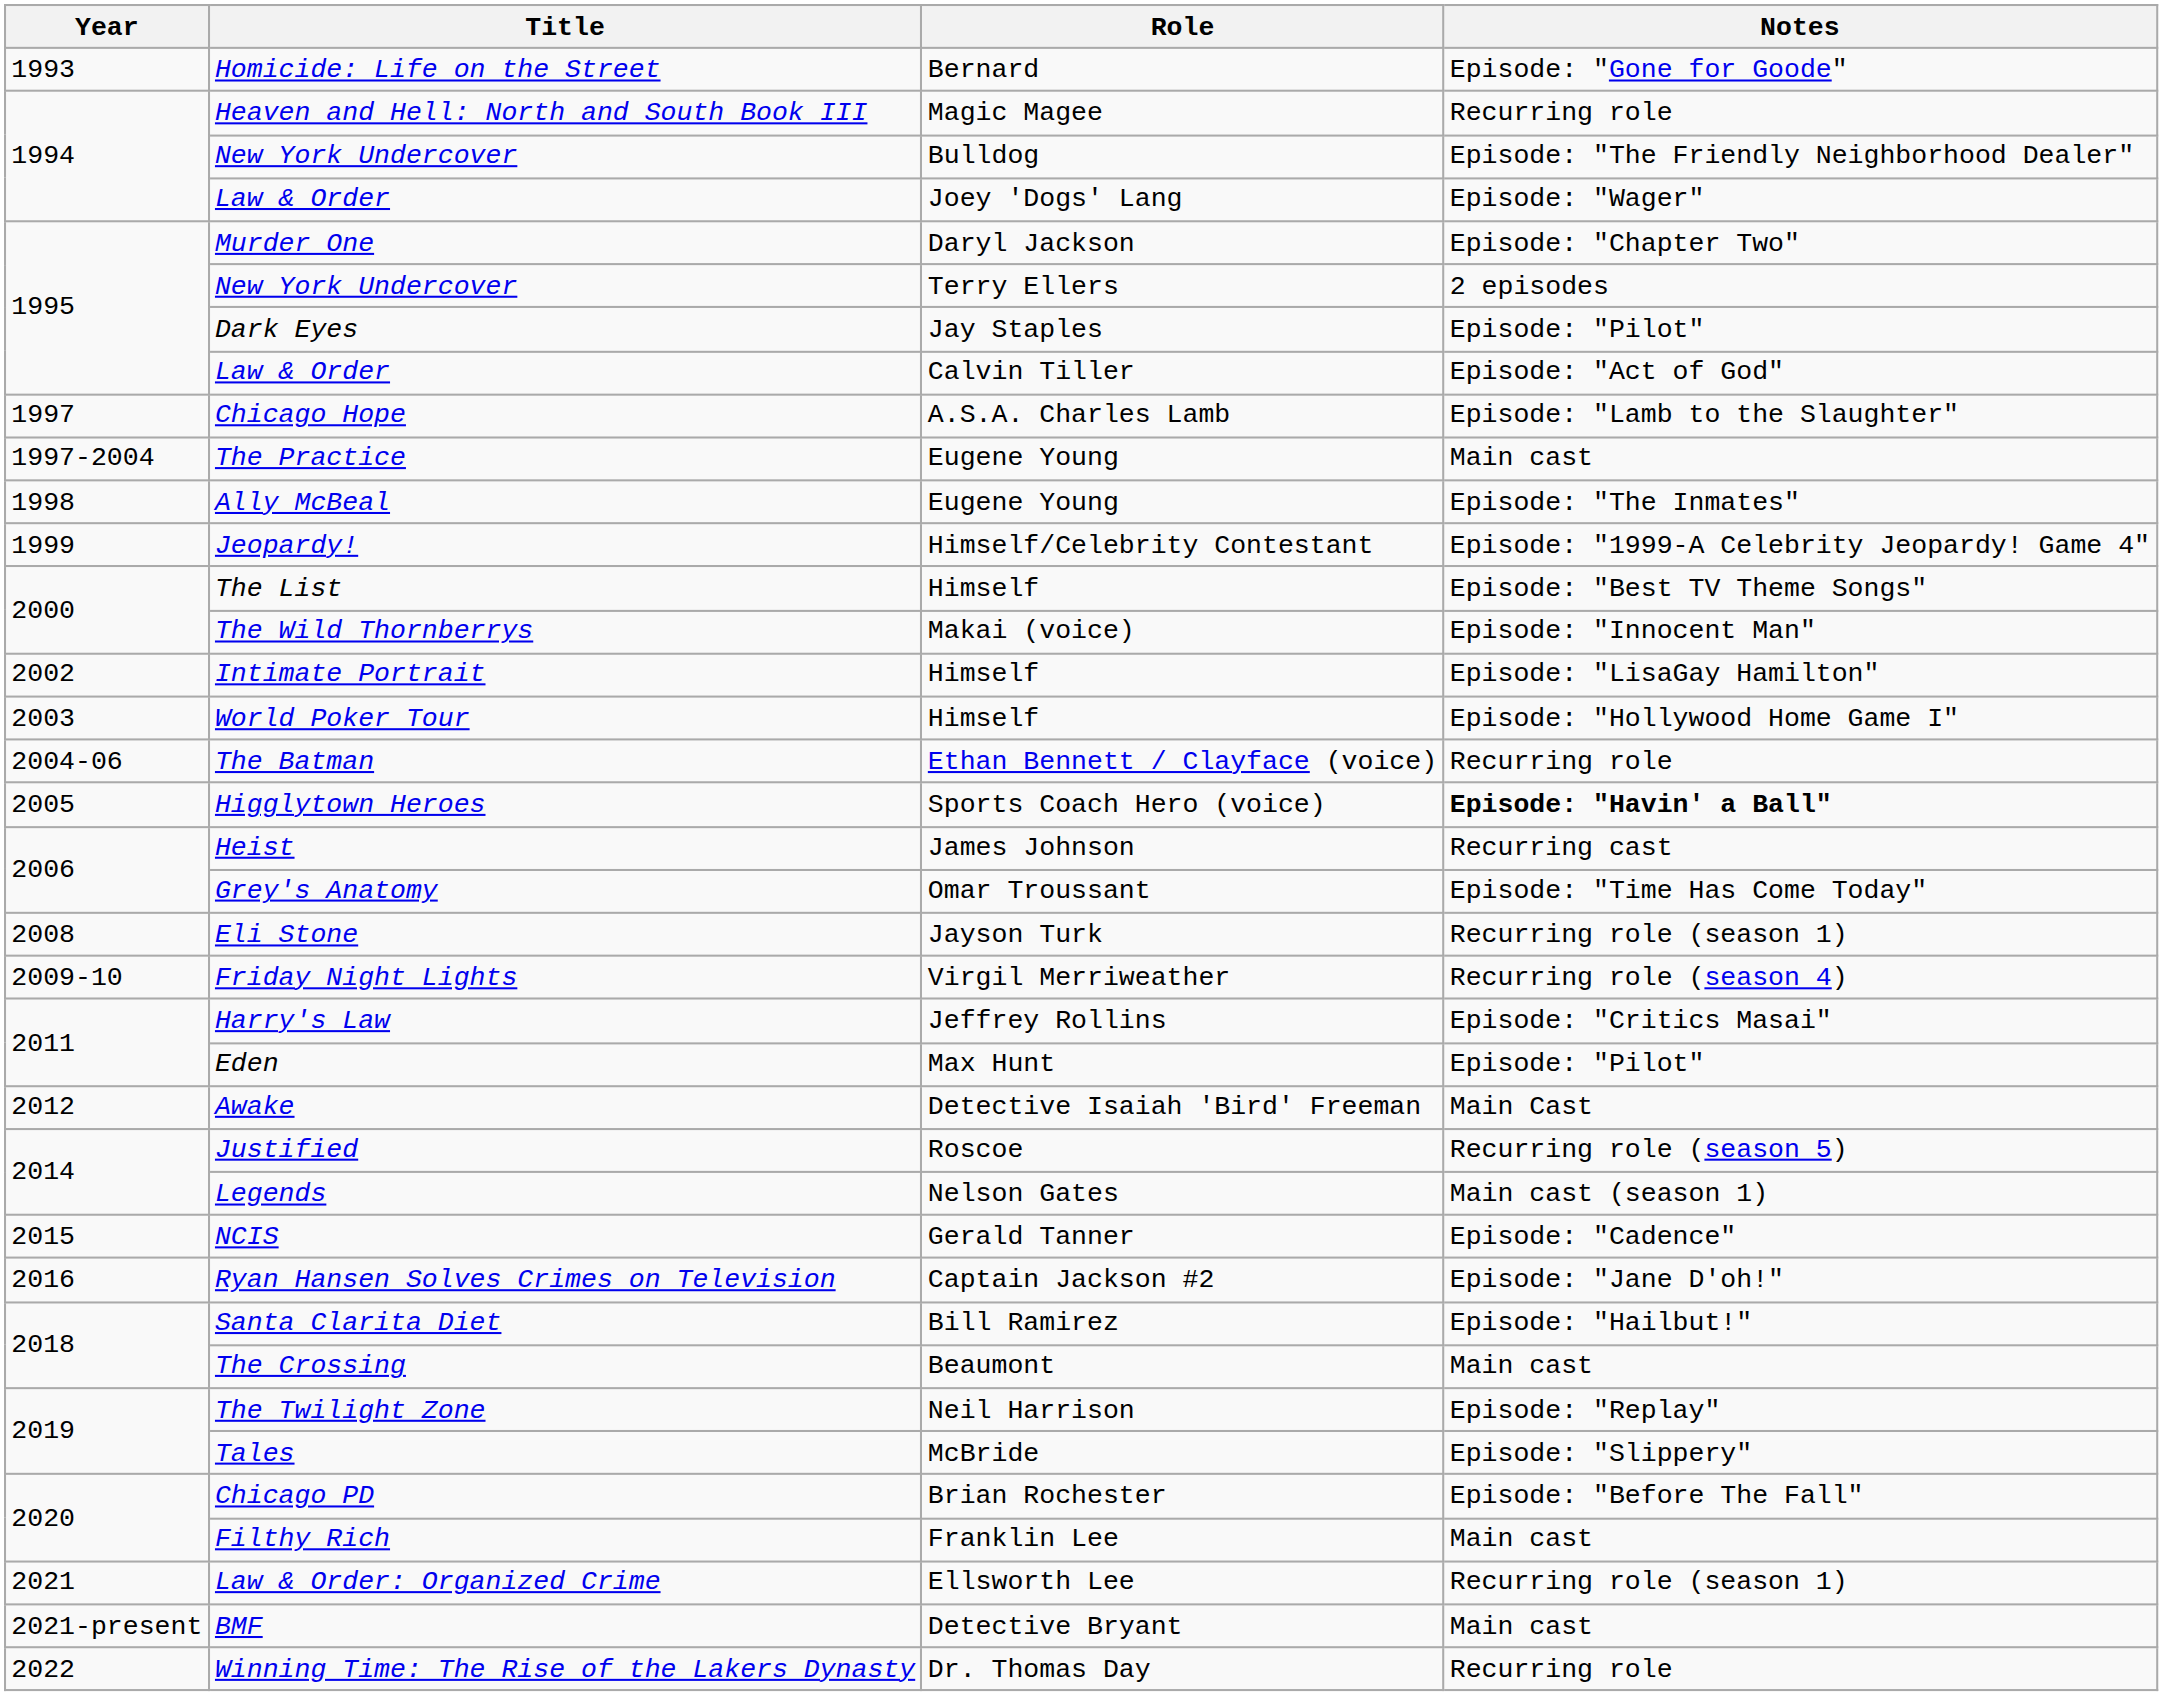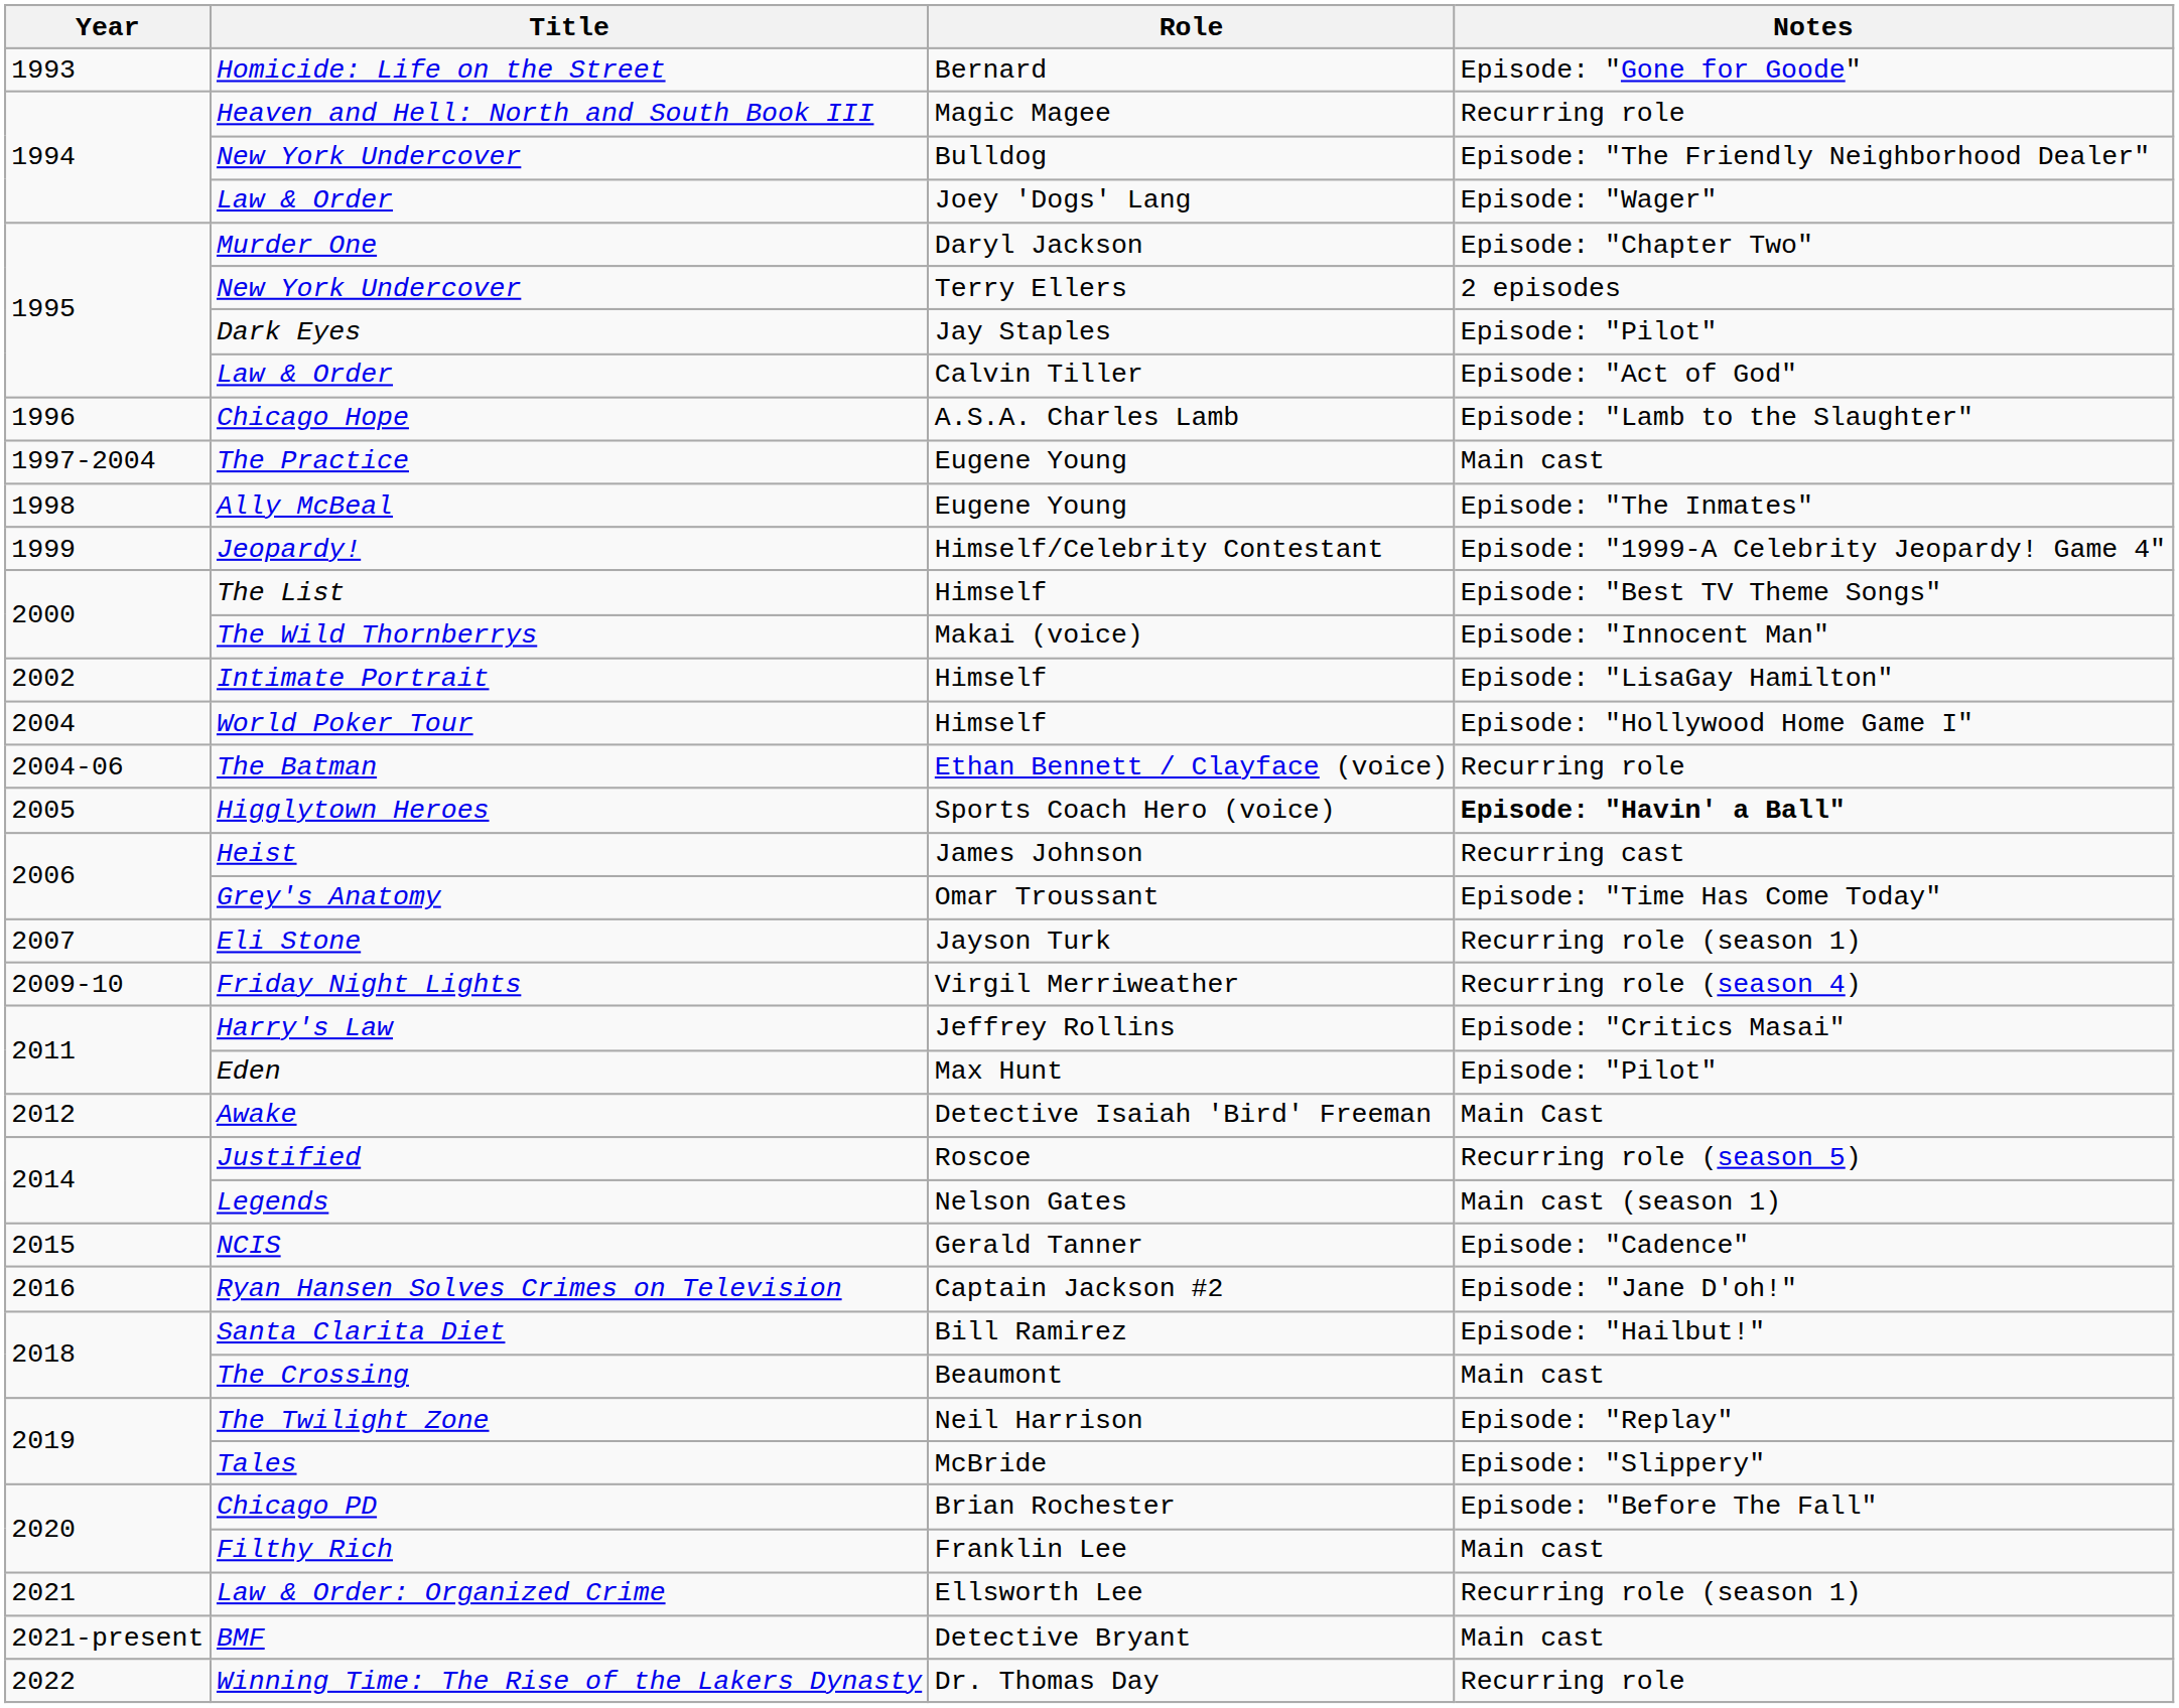Chicago Hope | Year: 1997 -> 1996
World Poker Tour | Year: 2003 -> 2004
Eli Stone | Year: 2008 -> 2007
